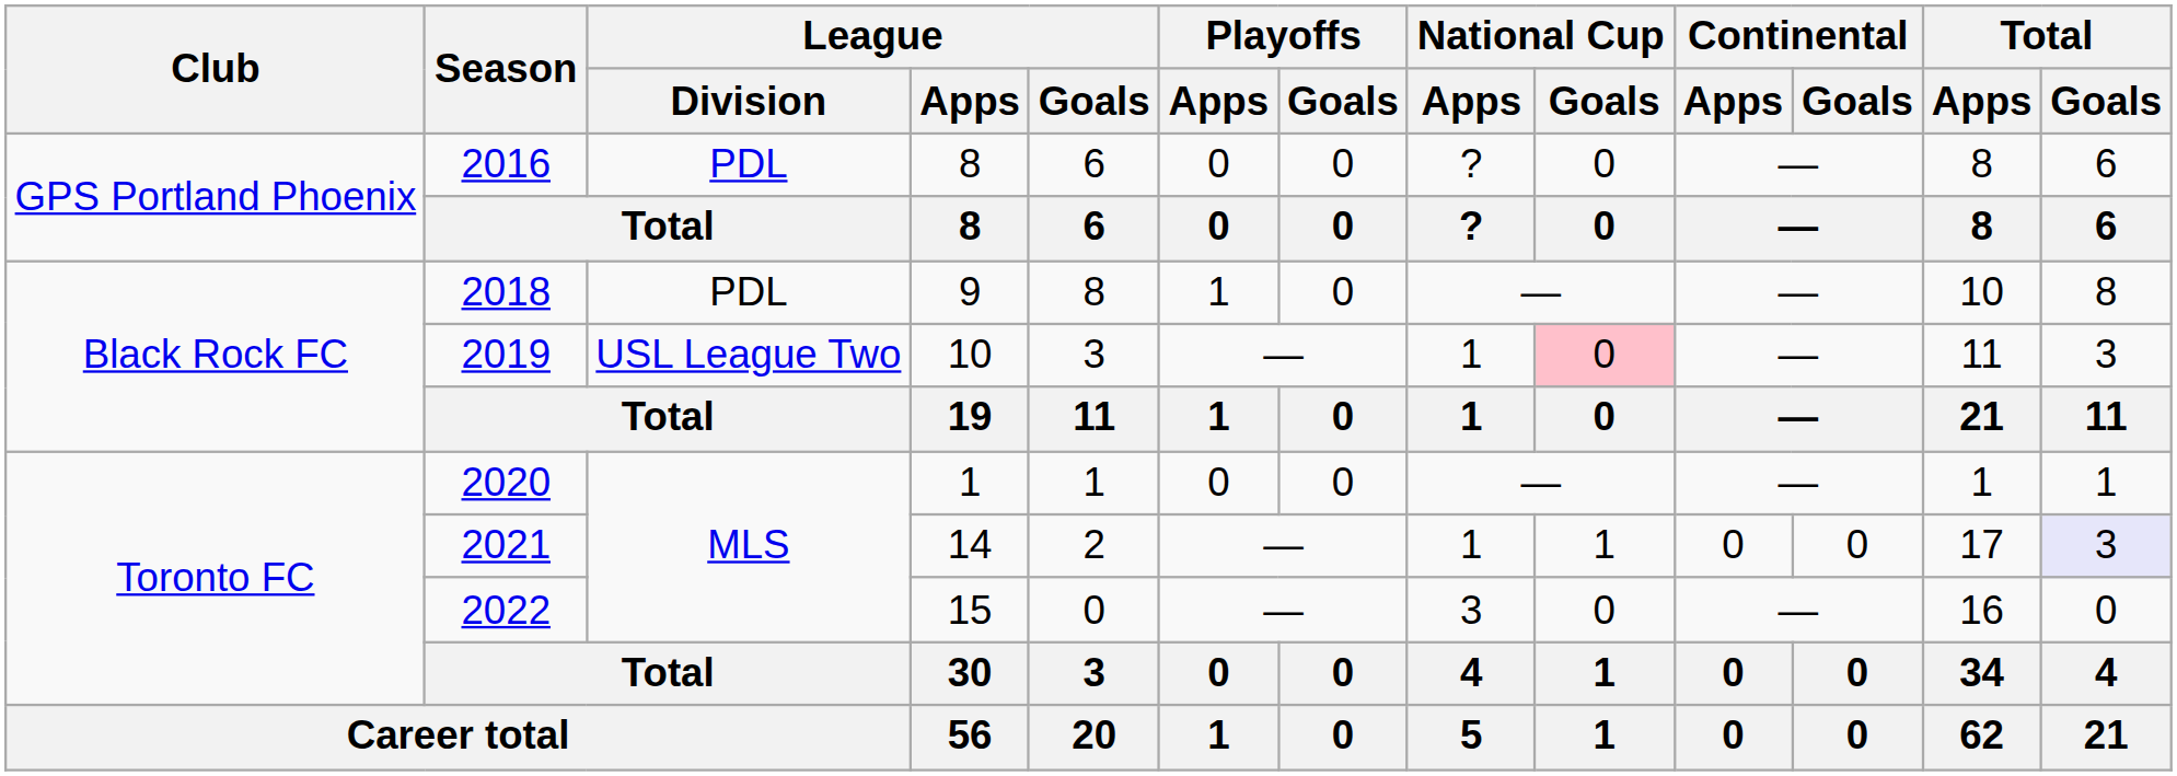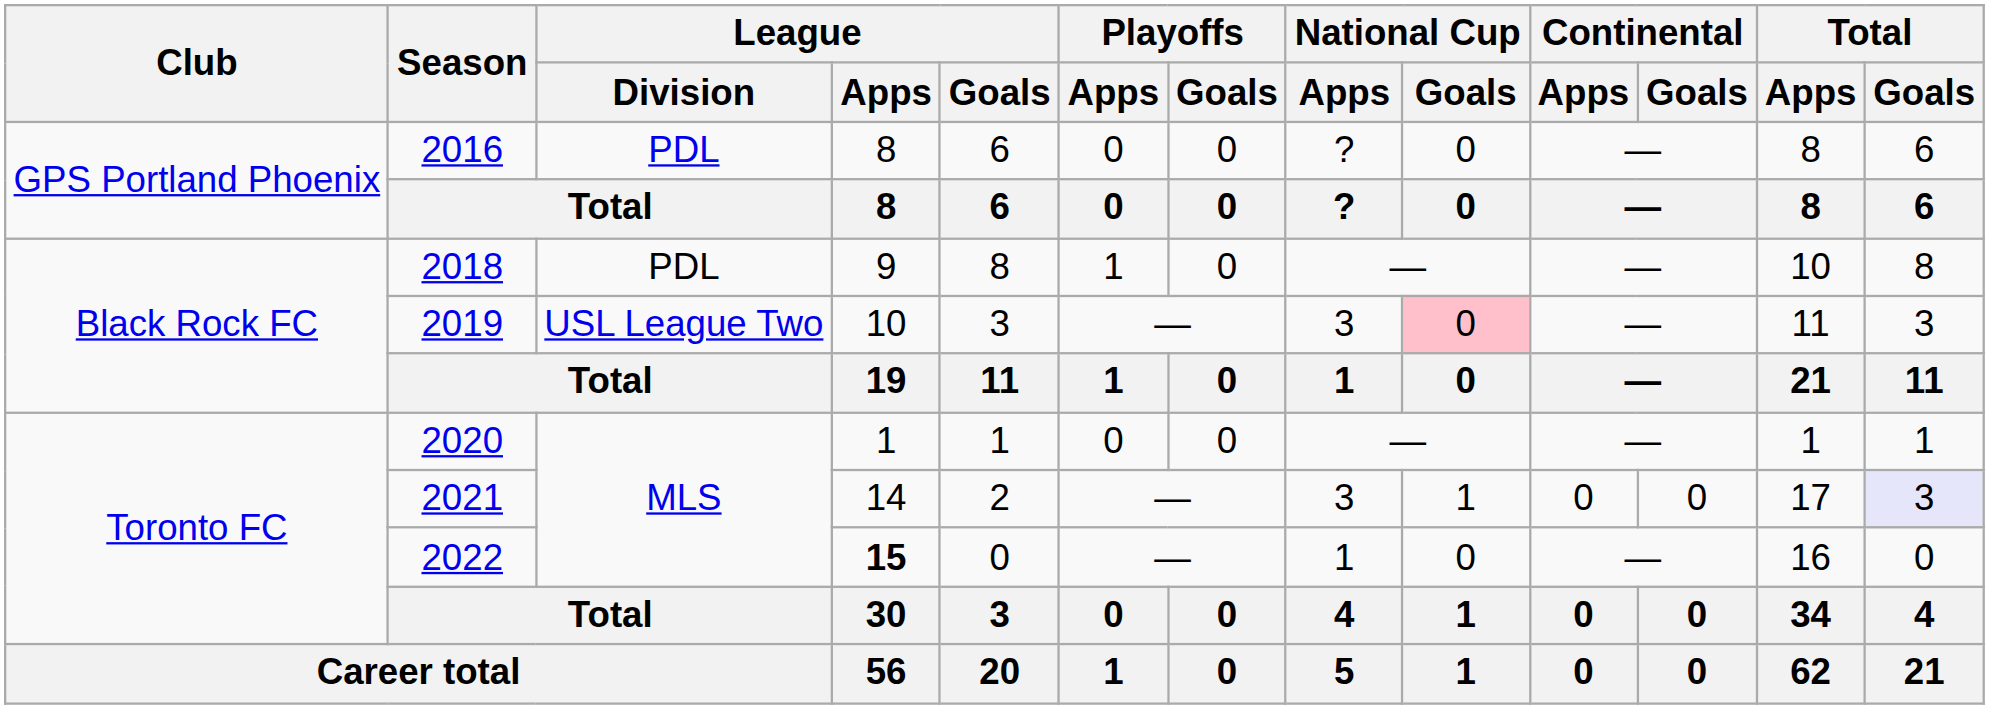2019 | National Cup / Apps: 1 -> 3
2021 | National Cup / Apps: 1 -> 3
2022 | League / Apps: normal -> bold
2022 | National Cup / Apps: 3 -> 1
